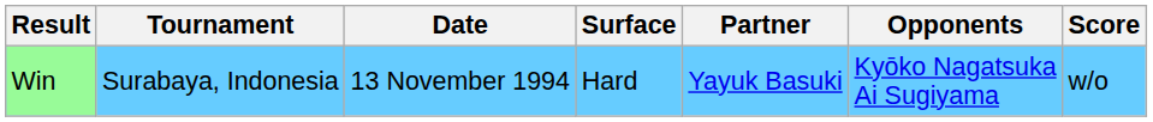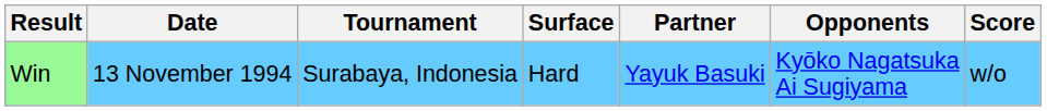columns swapped: Date <-> Tournament
